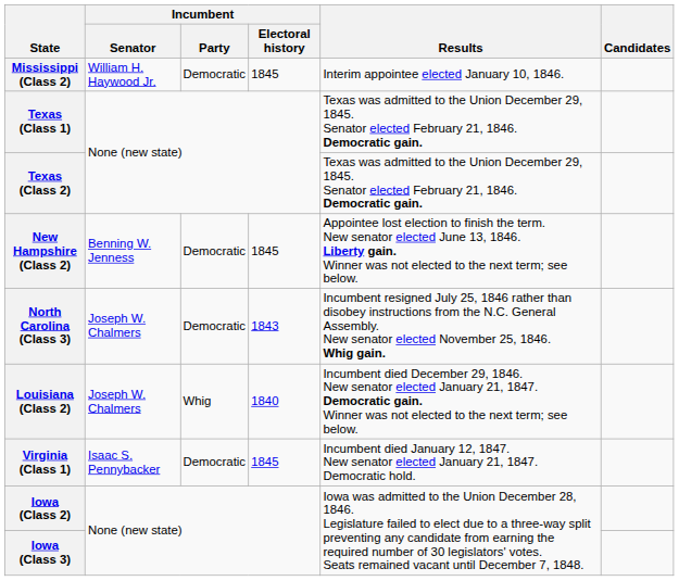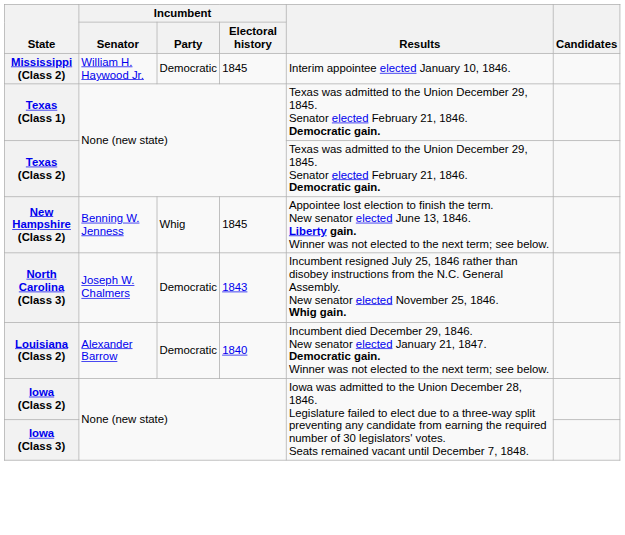New Hampshire (Class 2) | Incumbent / Party: Democratic -> Whig
Louisiana (Class 2) | Incumbent / Senator: Joseph W. Chalmers -> Alexander Barrow
Louisiana (Class 2) | Incumbent / Party: Whig -> Democratic
- row: Virginia (Class 1) | Isaac S. Pennybacker | Democratic | 1845 | Incumbent died January 12, 1847. New senator elected January 21, 1847. Democratic hold.
